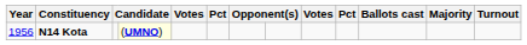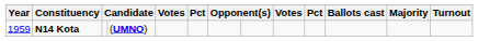N14 Kota | Year: 1956 -> 1959
N14 Kota | column 4: lightyellow background -> no background
